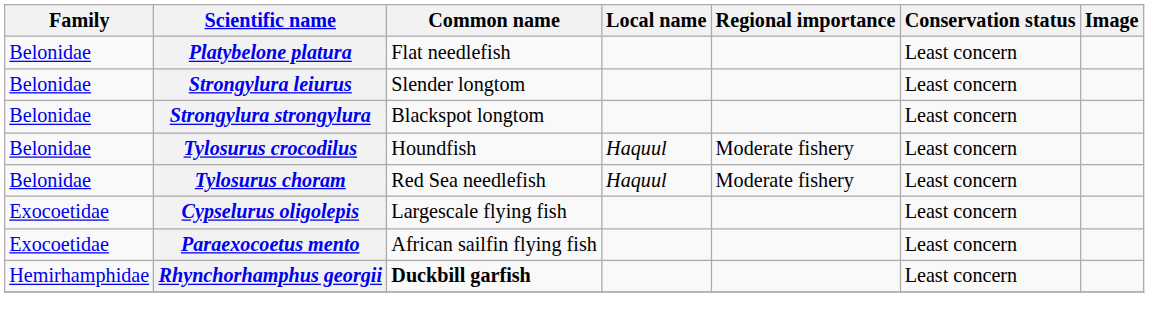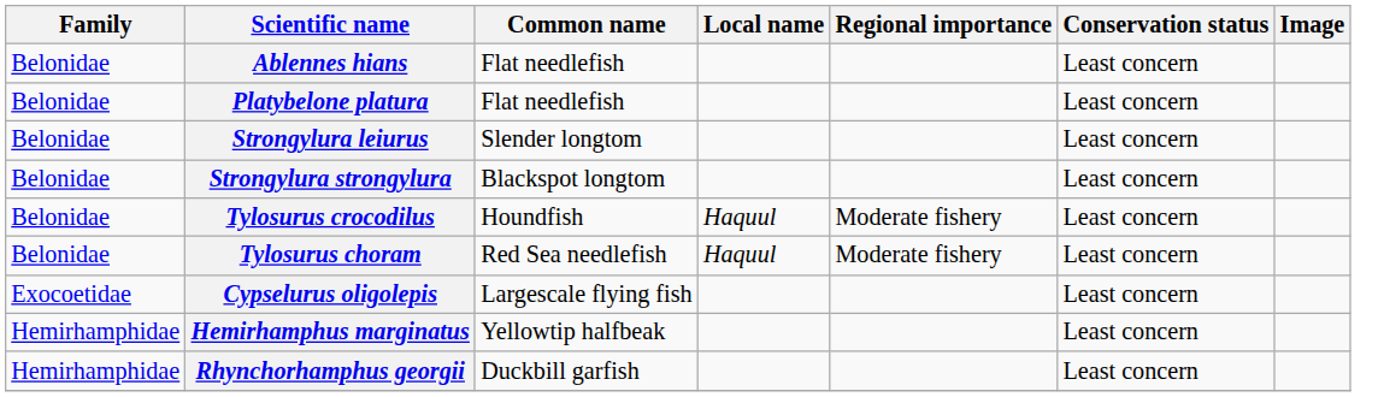+ row: Belonidae | Ablennes hians | Flat needlefish | Least concern
- row: Exocoetidae | Paraexocoetus mento | African sailfin flying fish | Least concern
+ row: Hemirhamphidae | Hemirhamphus marginatus | Yellowtip halfbeak | Least concern
Rhynchorhamphus georgii | Common name: bold -> normal
